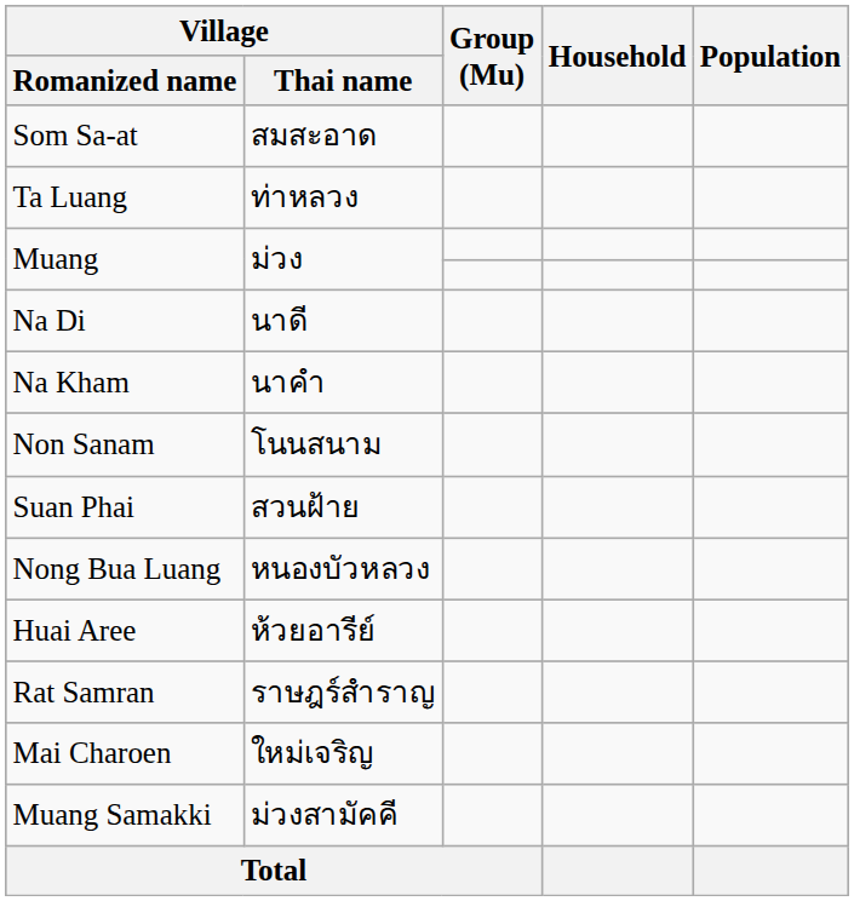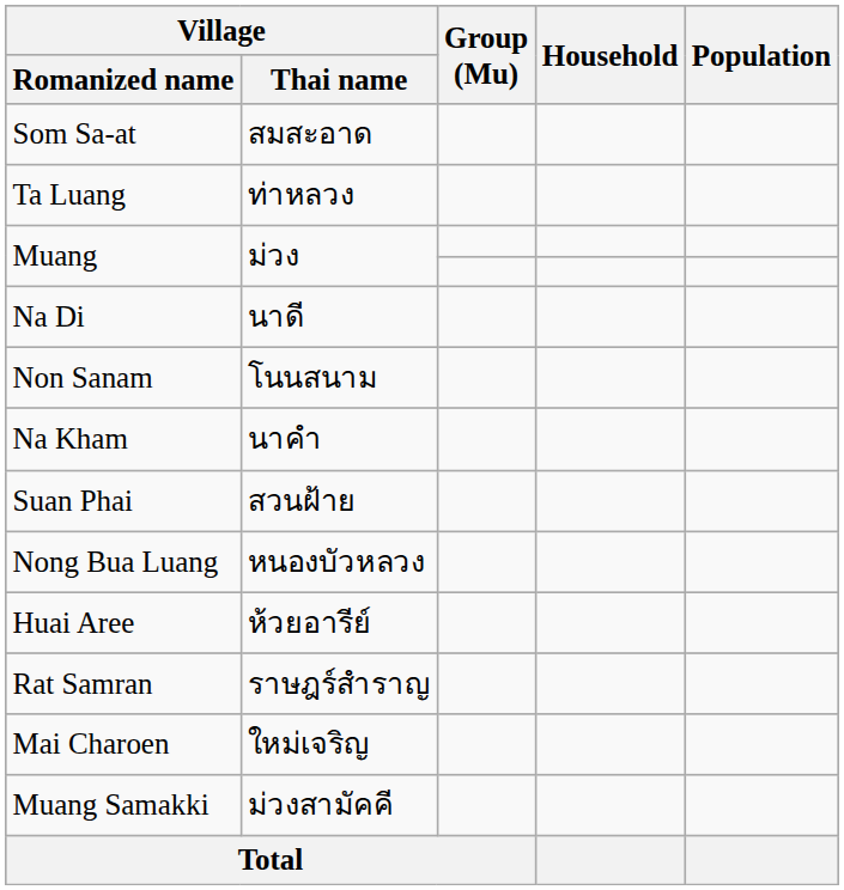rows swapped: Na Kham <-> Non Sanam
